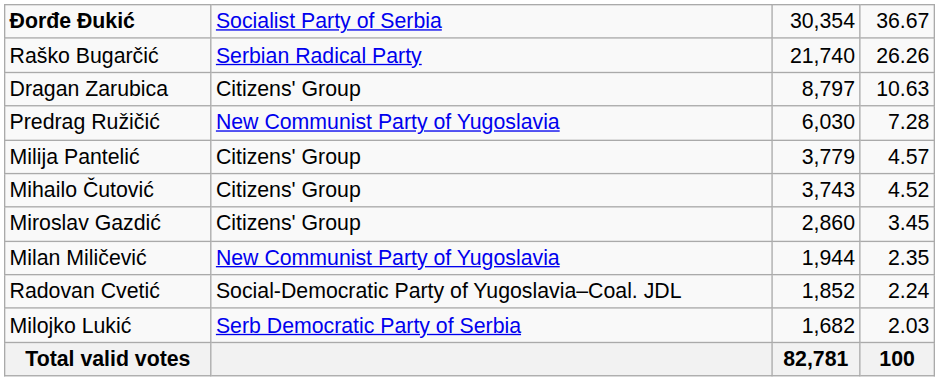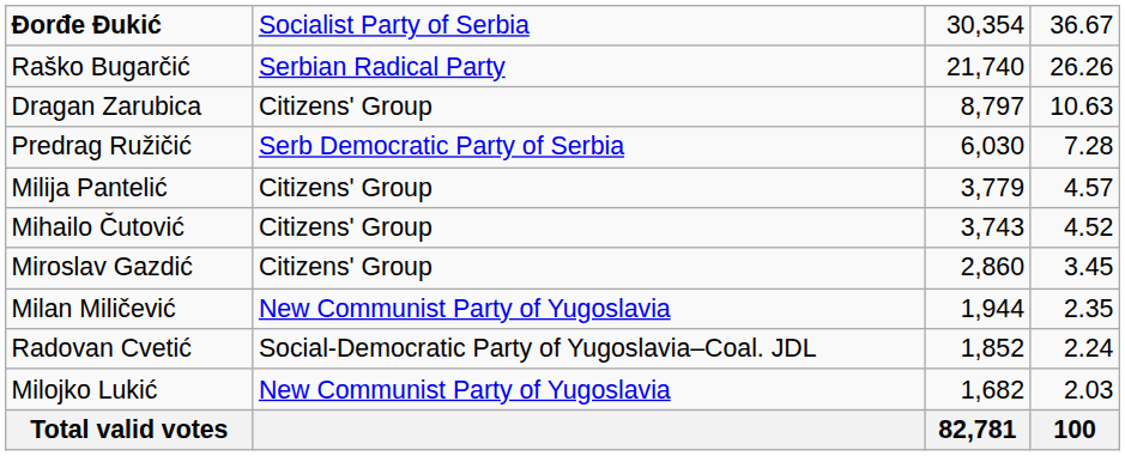Predrag Ružičić | column 2: New Communist Party of Yugoslavia -> Serb Democratic Party of Serbia
Milojko Lukić | column 2: Serb Democratic Party of Serbia -> New Communist Party of Yugoslavia
